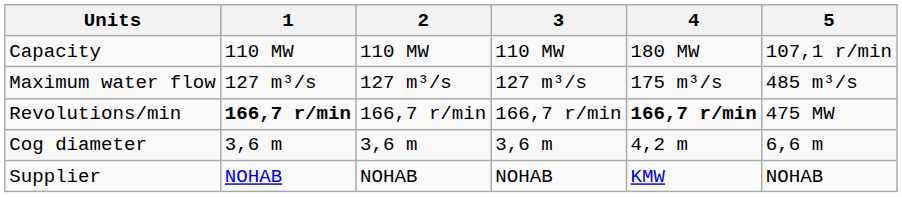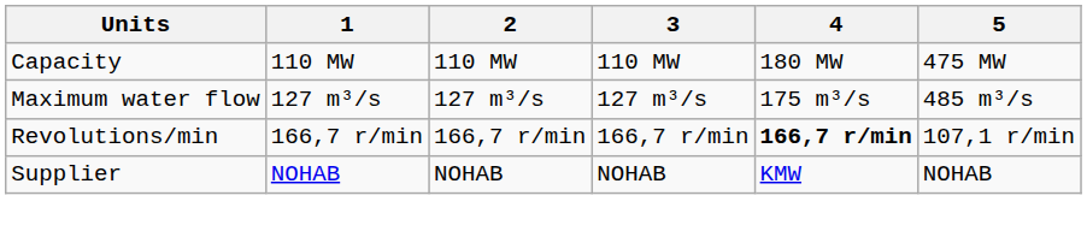Capacity | 5: 107,1 r/min -> 475 MW
Revolutions/min | 1: bold -> normal
Revolutions/min | 5: 475 MW -> 107,1 r/min
- row: Cog diameter | 3,6 m | 3,6 m | 3,6 m | 4,2 m | 6,6 m
